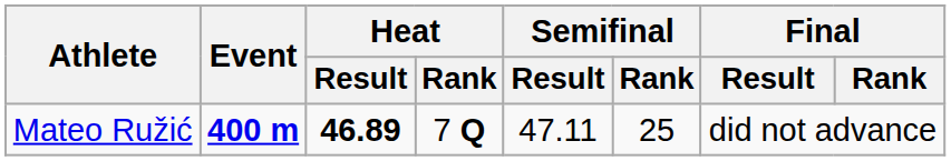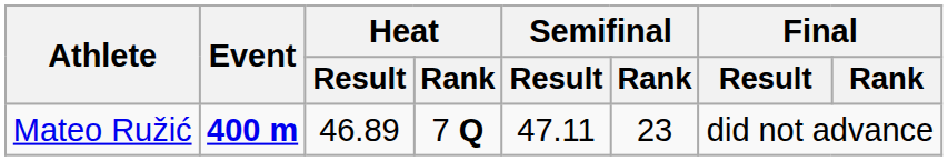Mateo Ružić | Heat / Result: bold -> normal
Mateo Ružić | Semifinal / Rank: 25 -> 23
